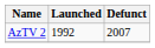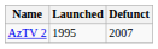AzTV 2 | Launched: 1992 -> 1995
